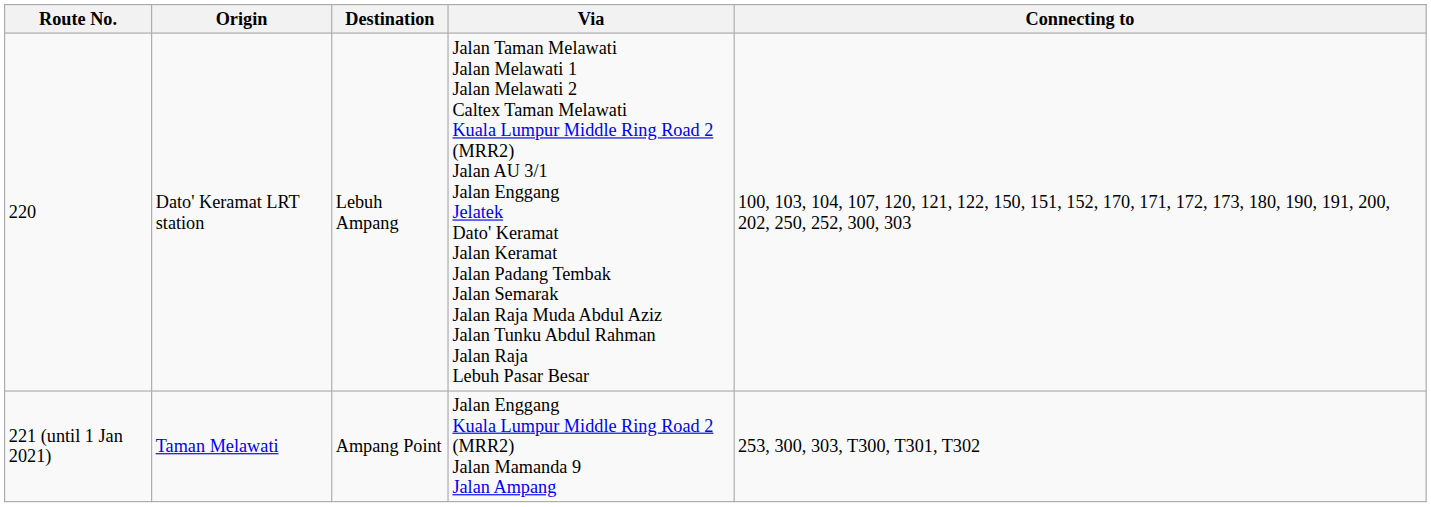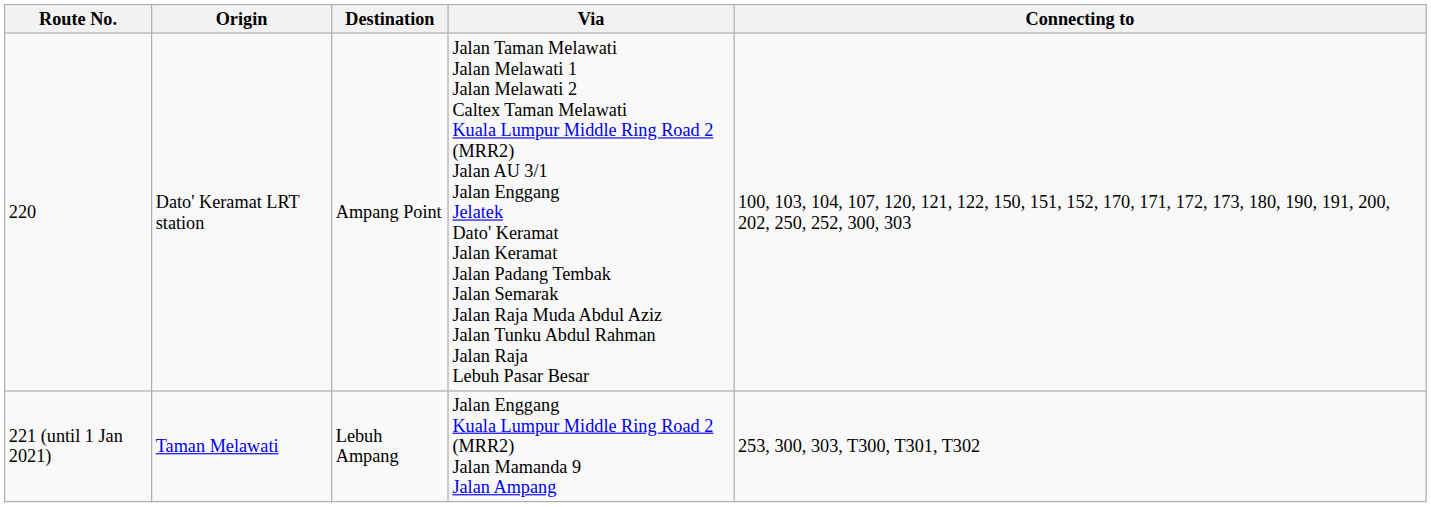220 | Destination: Lebuh Ampang -> Ampang Point
221 (until 1 Jan 2021) | Destination: Ampang Point -> Lebuh Ampang
